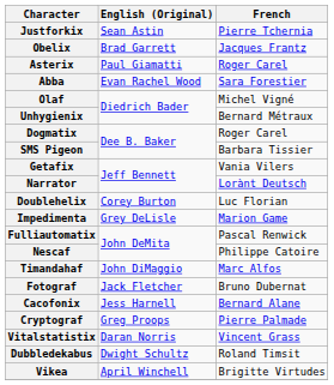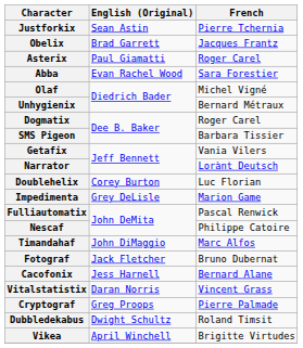rows swapped: Vitalstatistix <-> Cryptograf
